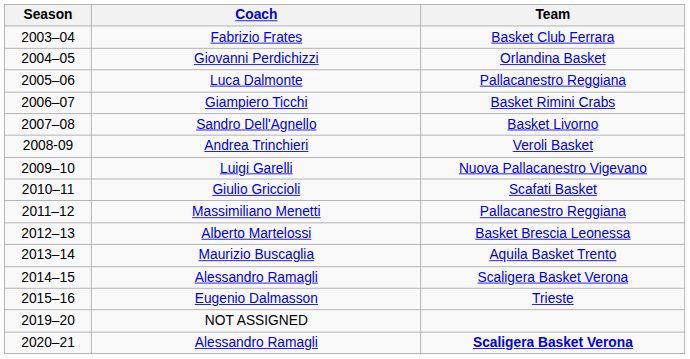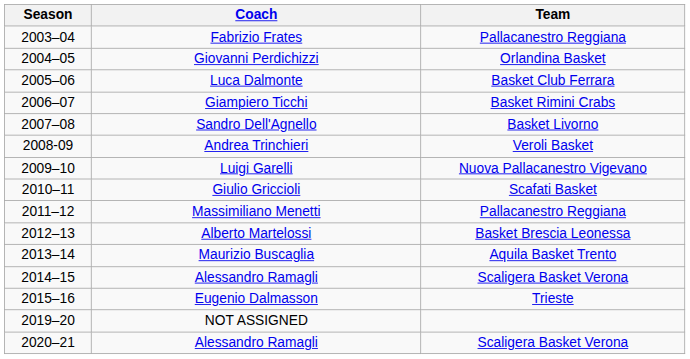Fabrizio Frates | Team: Basket Club Ferrara -> Pallacanestro Reggiana
Luca Dalmonte | Team: Pallacanestro Reggiana -> Basket Club Ferrara
2020–21 / Alessandro Ramagli | Team: bold -> normal
